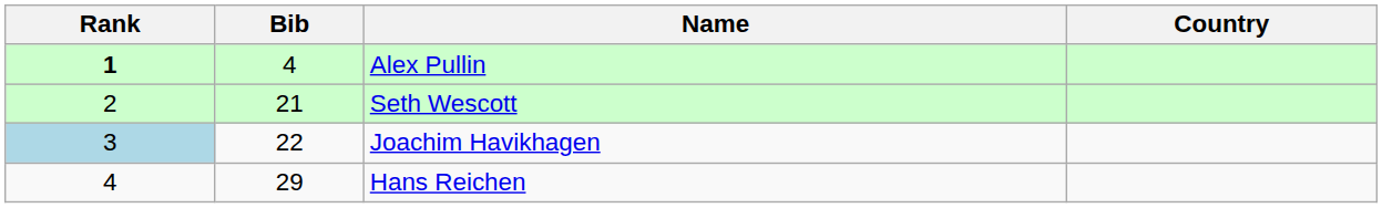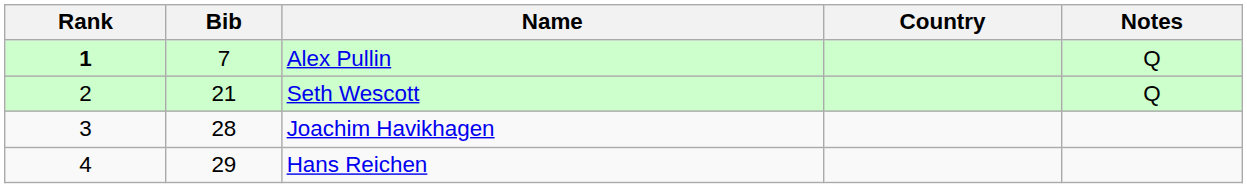+ column: Notes | Q | Q
Alex Pullin | Bib: 4 -> 7
Joachim Havikhagen | Rank: lightblue background -> no background
Joachim Havikhagen | Bib: 22 -> 28
